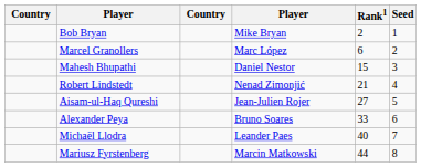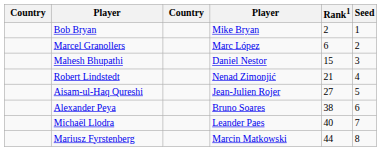Alexander Peya | Rank1: 33 -> 38
